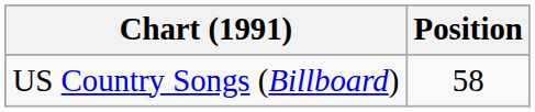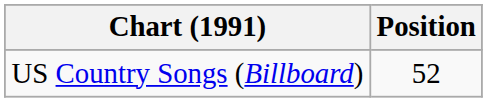US Country Songs (Billboard) | Position: 58 -> 52
